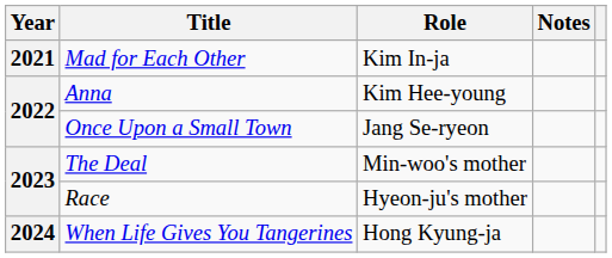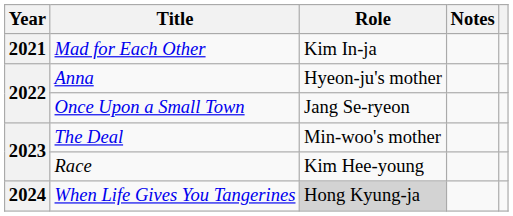Anna | Role: Kim Hee-young -> Hyeon-ju's mother
Race | Role: Hyeon-ju's mother -> Kim Hee-young
When Life Gives You Tangerines | Role: no background -> lightgrey background
